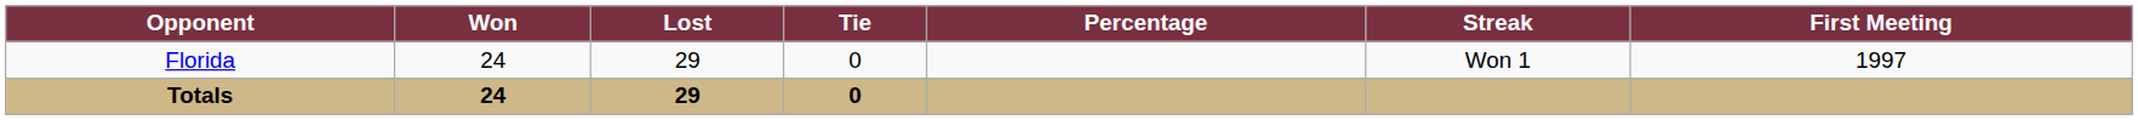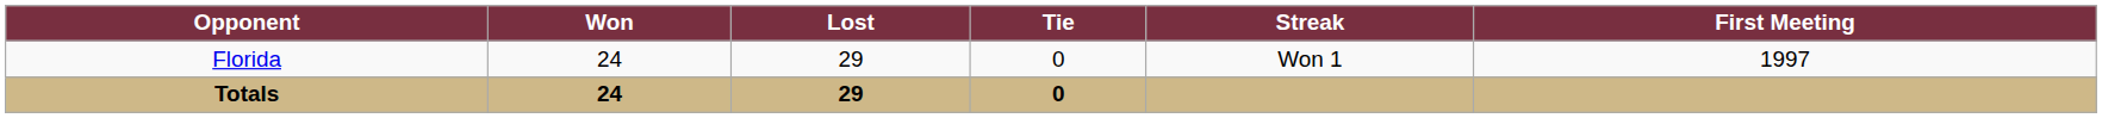- column: Percentage
